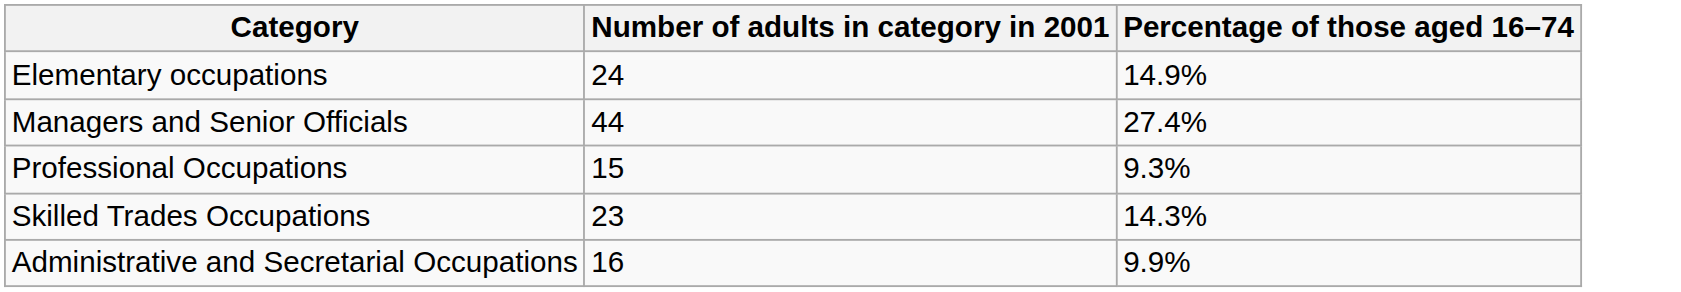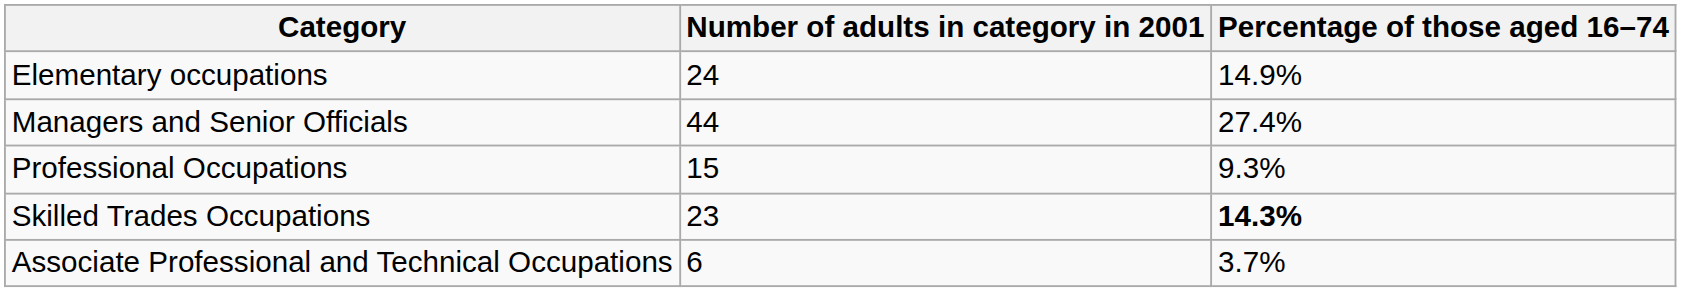Skilled Trades Occupations | Percentage of those aged 16–74: normal -> bold
- row: Administrative and Secretarial Occupations | 16 | 9.9%
+ row: Associate Professional and Technical Occupations | 6 | 3.7%
